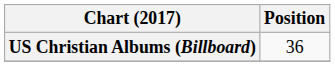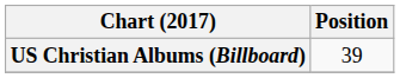US Christian Albums (Billboard) | Position: 36 -> 39
